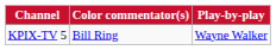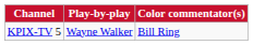columns swapped: Play-by-play <-> Color commentator(s)
